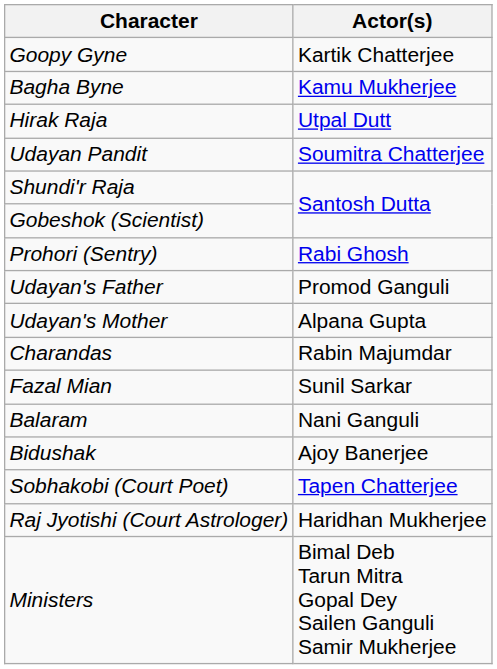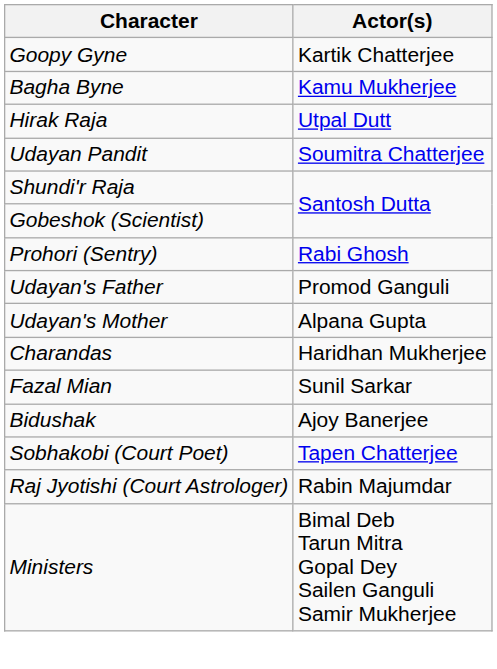Charandas | Actor(s): Rabin Majumdar -> Haridhan Mukherjee
- row: Balaram | Nani Ganguli
Raj Jyotishi (Court Astrologer) | Actor(s): Haridhan Mukherjee -> Rabin Majumdar
